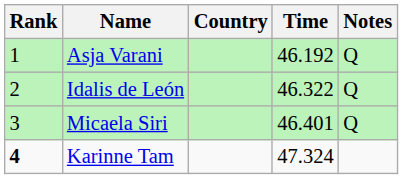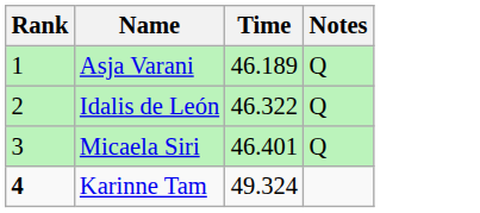- column: Country
Asja Varani | Time: 46.192 -> 46.189
Karinne Tam | Time: 47.324 -> 49.324
